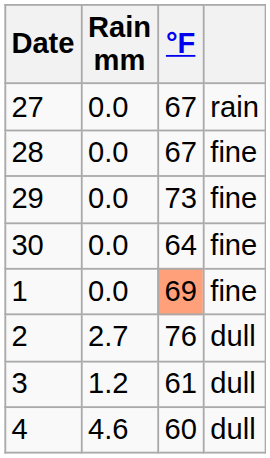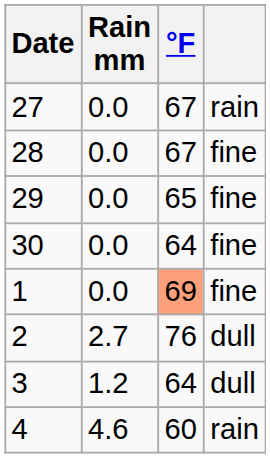29 | °F: 73 -> 65
3 | °F: 61 -> 64
4 | column 4: dull -> rain
